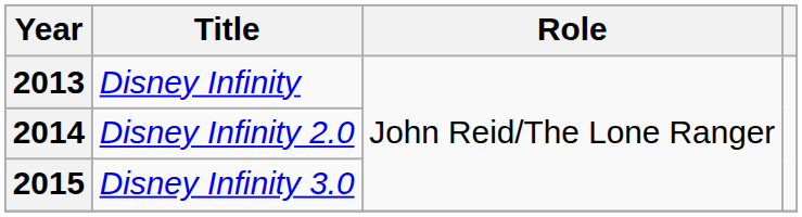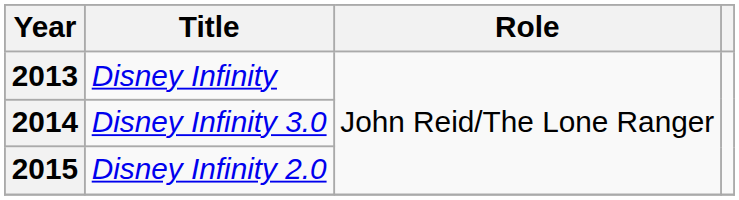2014 | Title: Disney Infinity 2.0 -> Disney Infinity 3.0
2015 | Title: Disney Infinity 3.0 -> Disney Infinity 2.0
